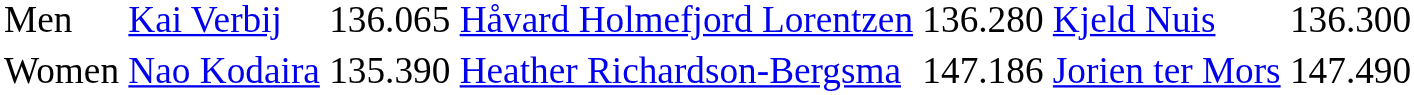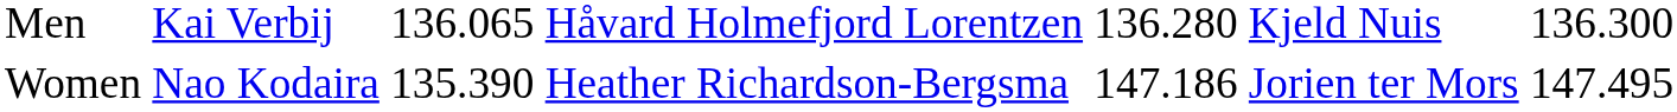Women | column 7: 147.490 -> 147.495
